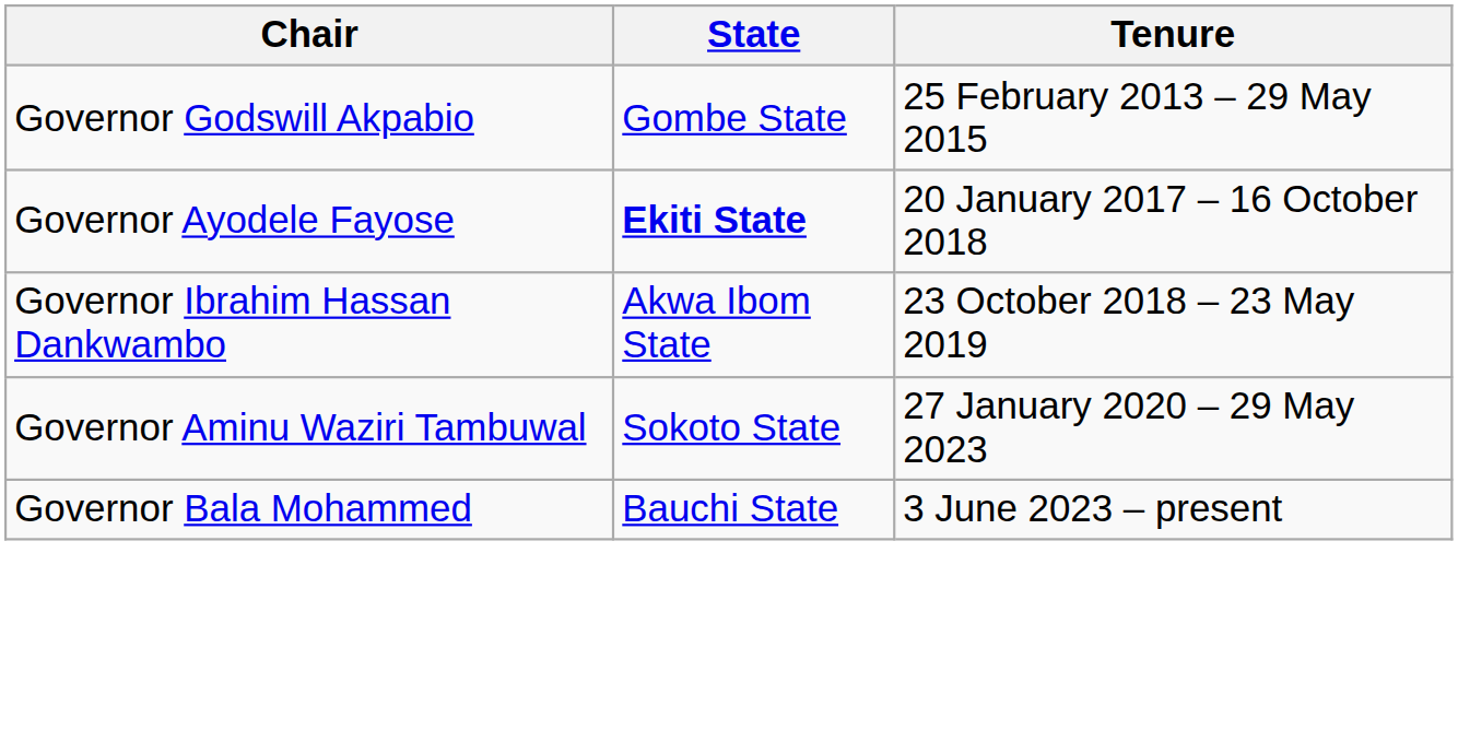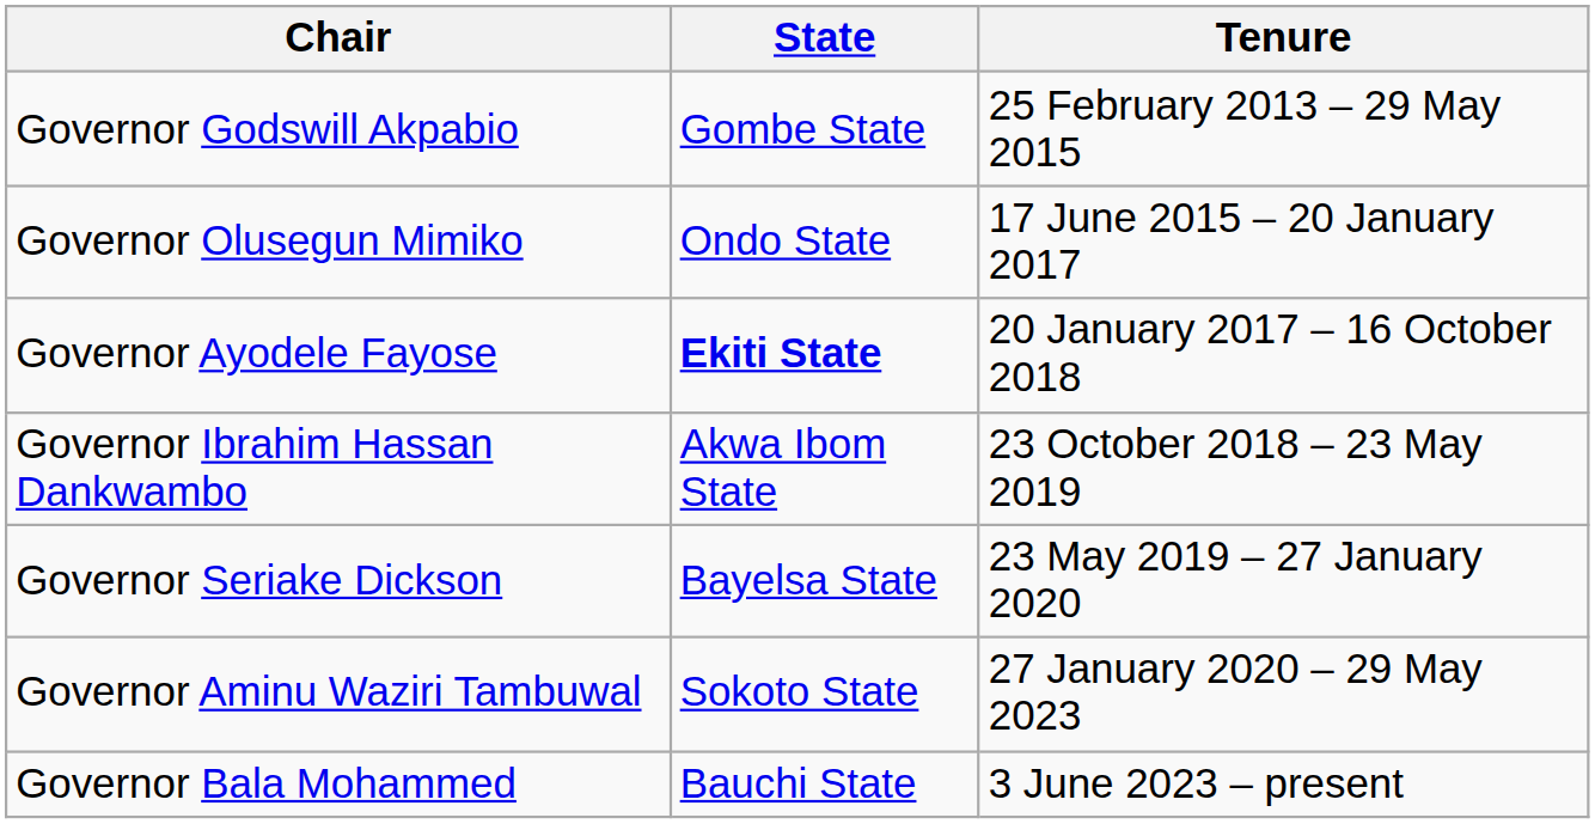+ row: Governor Olusegun Mimiko | Ondo State | 17 June 2015 – 20 January 2017
+ row: Governor Seriake Dickson | Bayelsa State | 23 May 2019 – 27 January 2020
